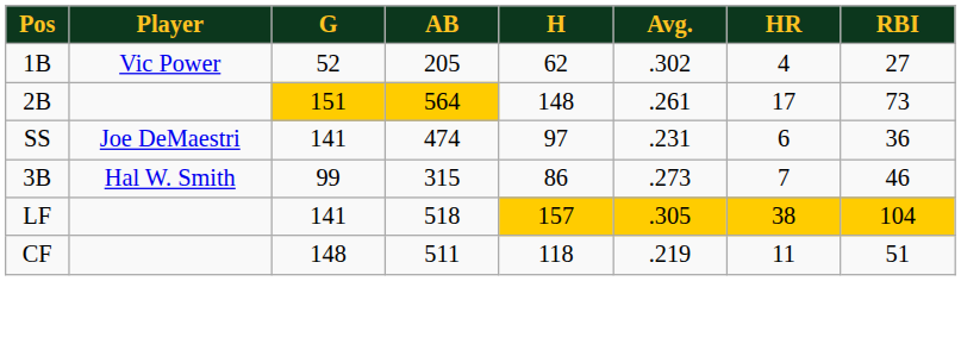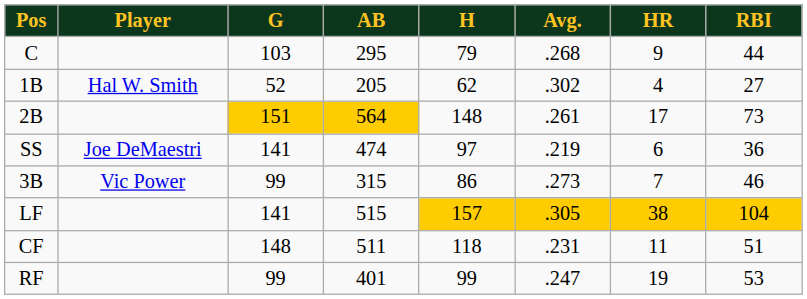+ row: C | 103 | 295 | 79 | .268 | 9 | 44
1B | Player: Vic Power -> Hal W. Smith
SS | Avg.: .231 -> .219
3B | Player: Hal W. Smith -> Vic Power
LF | AB: 518 -> 515
CF | Avg.: .219 -> .231
+ row: RF | 99 | 401 | 99 | .247 | 19 | 53
